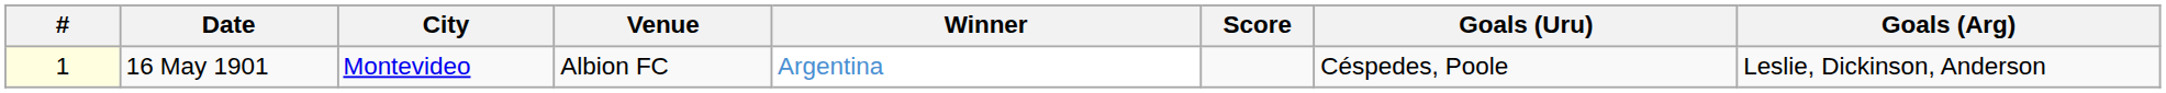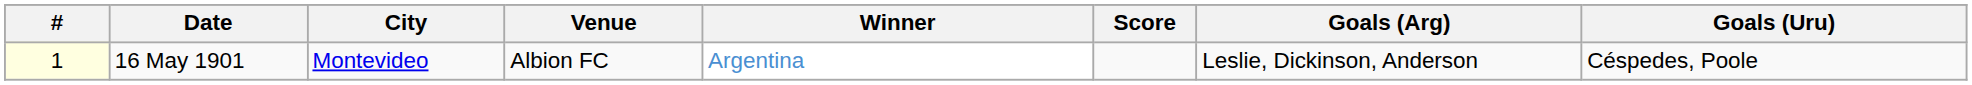columns swapped: Goals (Arg) <-> Goals (Uru)
